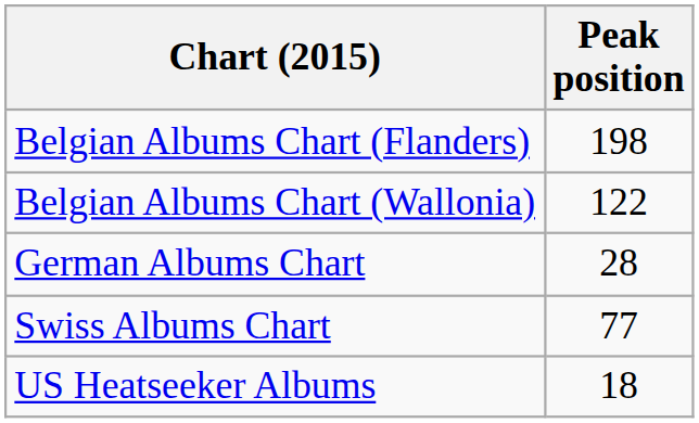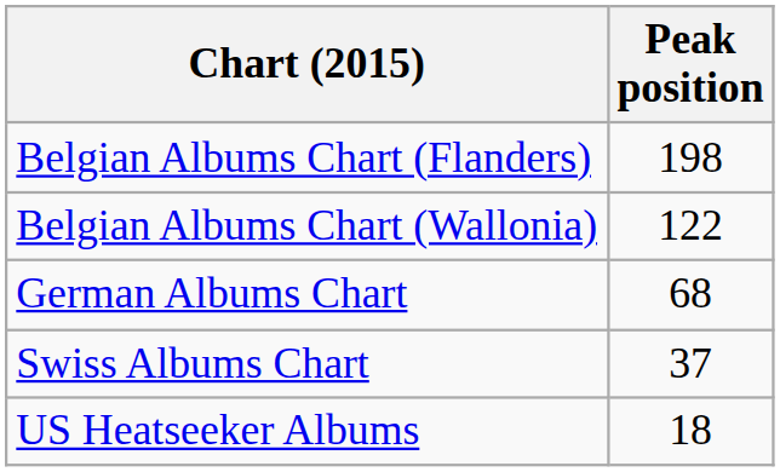German Albums Chart | Peak position: 28 -> 68
Swiss Albums Chart | Peak position: 77 -> 37
